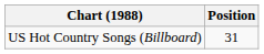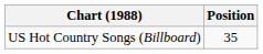US Hot Country Songs (Billboard) | Position: 31 -> 35
